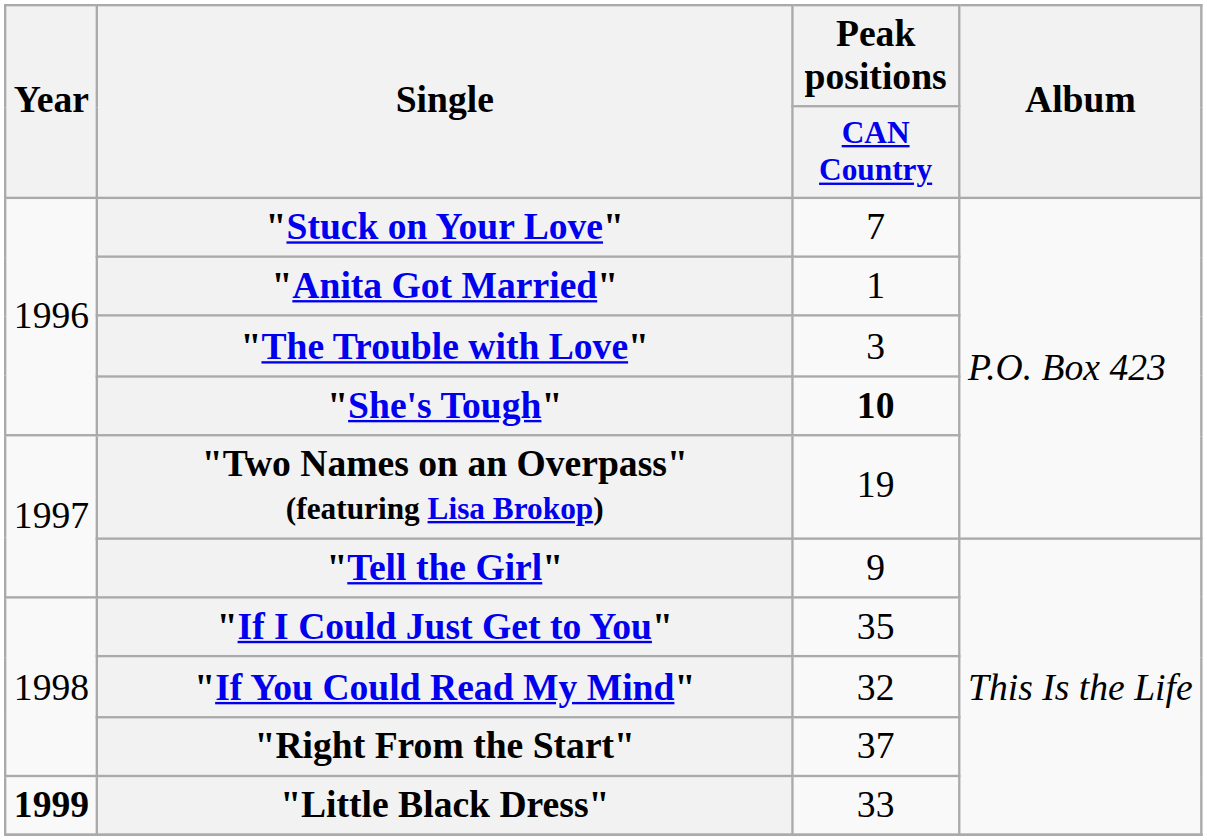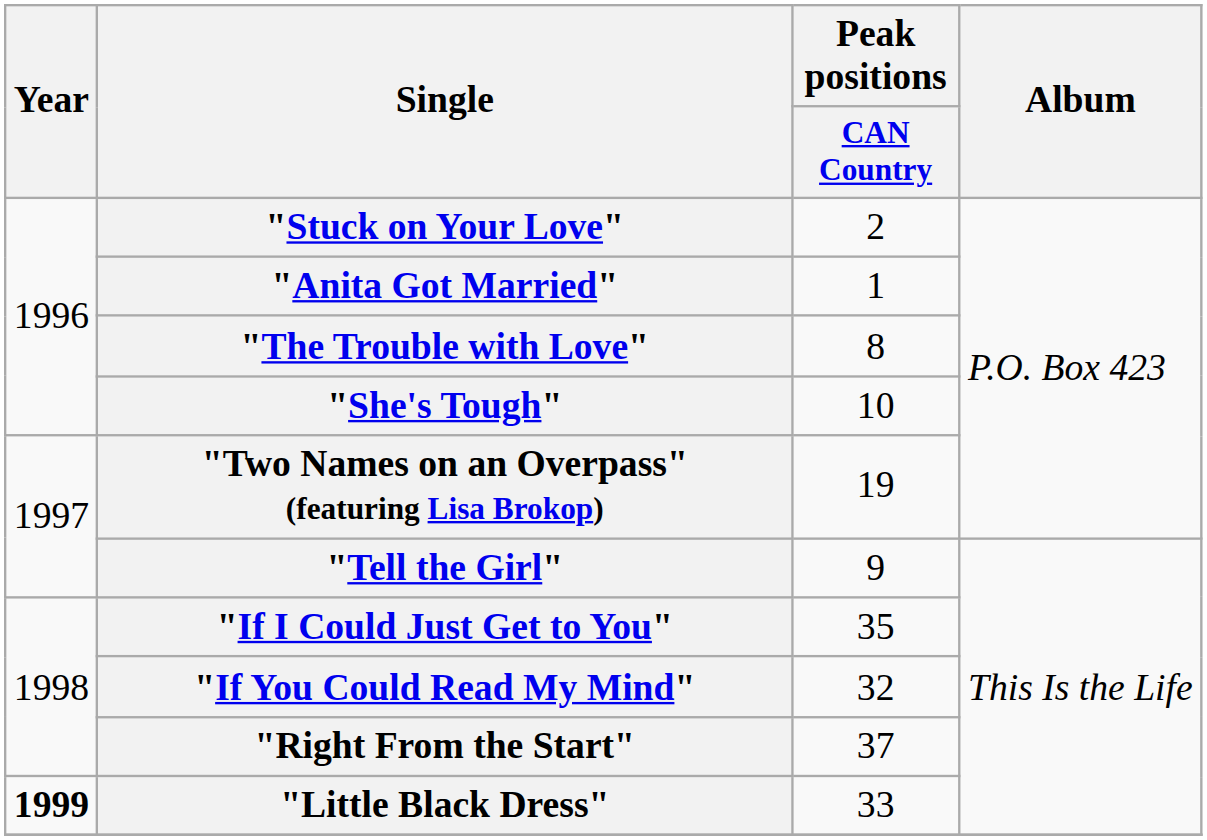"Stuck on Your Love" | Peak positions / CAN Country: 7 -> 2
"The Trouble with Love" | Peak positions / CAN Country: 3 -> 8
"She's Tough" | Peak positions / CAN Country: bold -> normal
